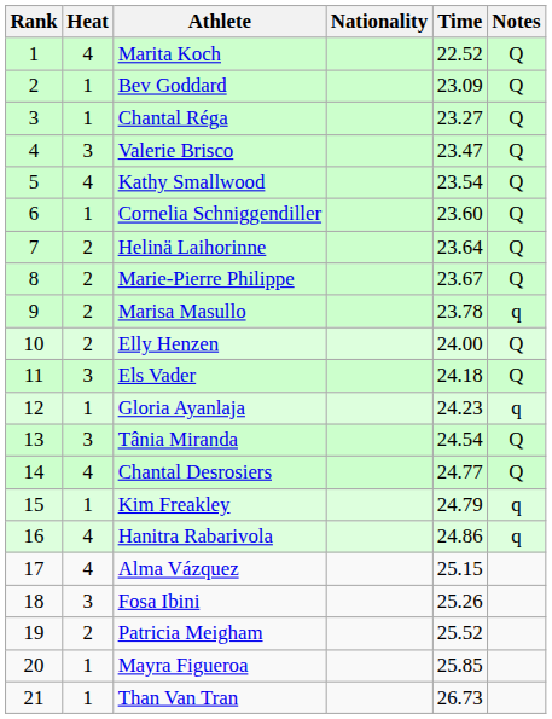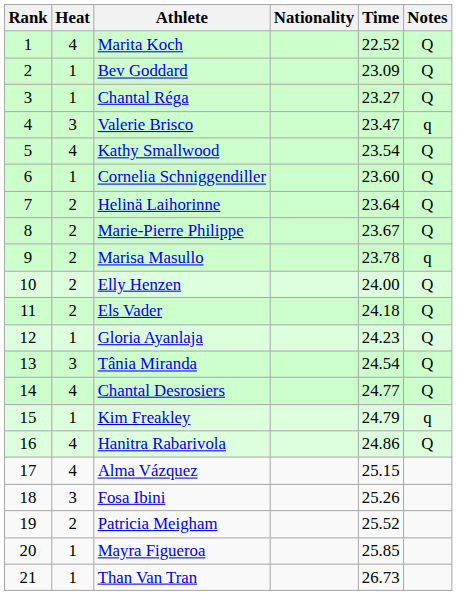Valerie Brisco | Notes: Q -> q
Els Vader | Heat: 3 -> 2
Gloria Ayanlaja | Notes: q -> Q
Hanitra Rabarivola | Notes: q -> Q
